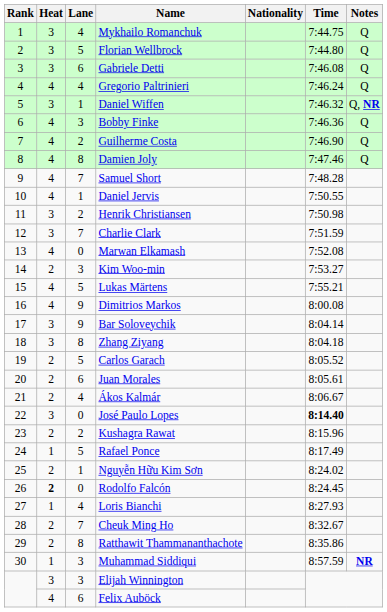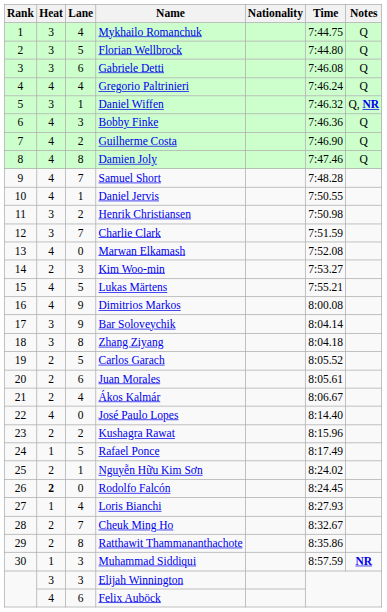José Paulo Lopes | Heat: 3 -> 4
José Paulo Lopes | Time: bold -> normal
